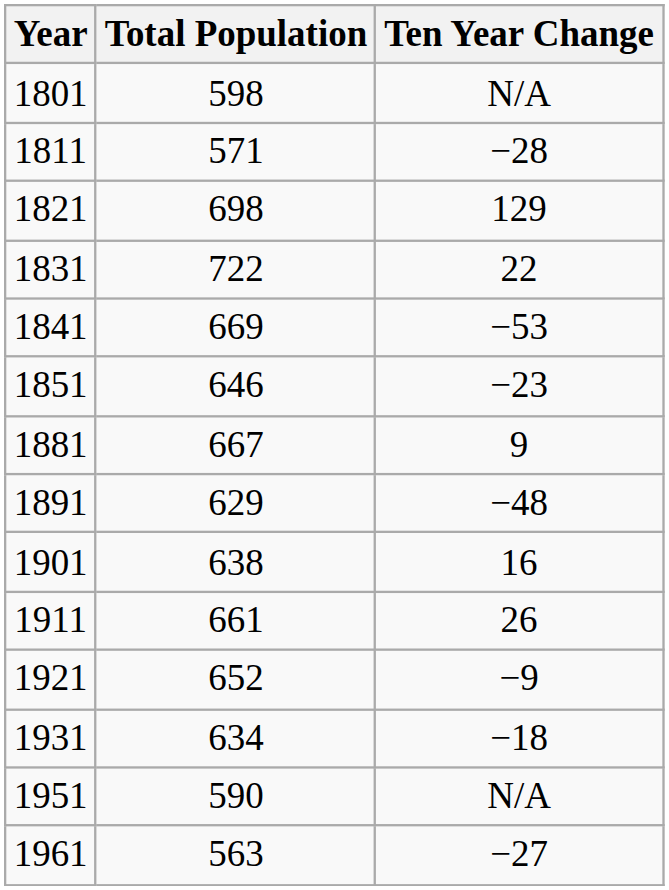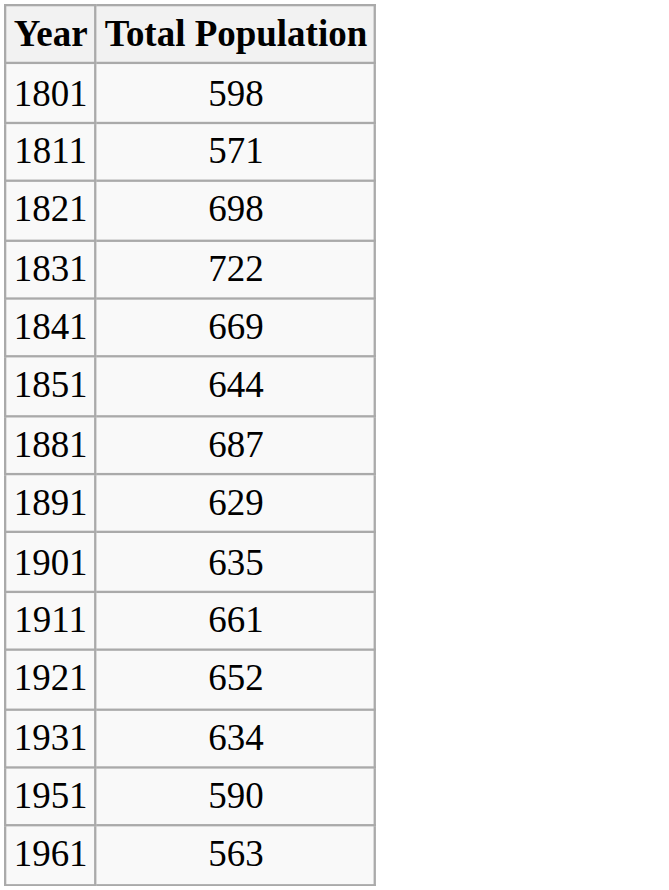- column: Ten Year Change | N/A | −28 | 129 | 22 | −53 | −23 | 9 | −48 | 16 | 26 | −9 | −18 | N/A | −27
1851 | Total Population: 646 -> 644
1881 | Total Population: 667 -> 687
1901 | Total Population: 638 -> 635
